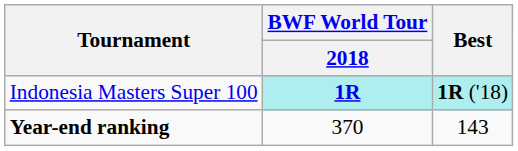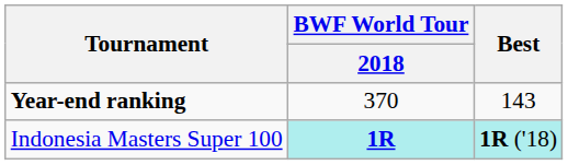rows swapped: Indonesia Masters Super 100 <-> Year-end ranking
